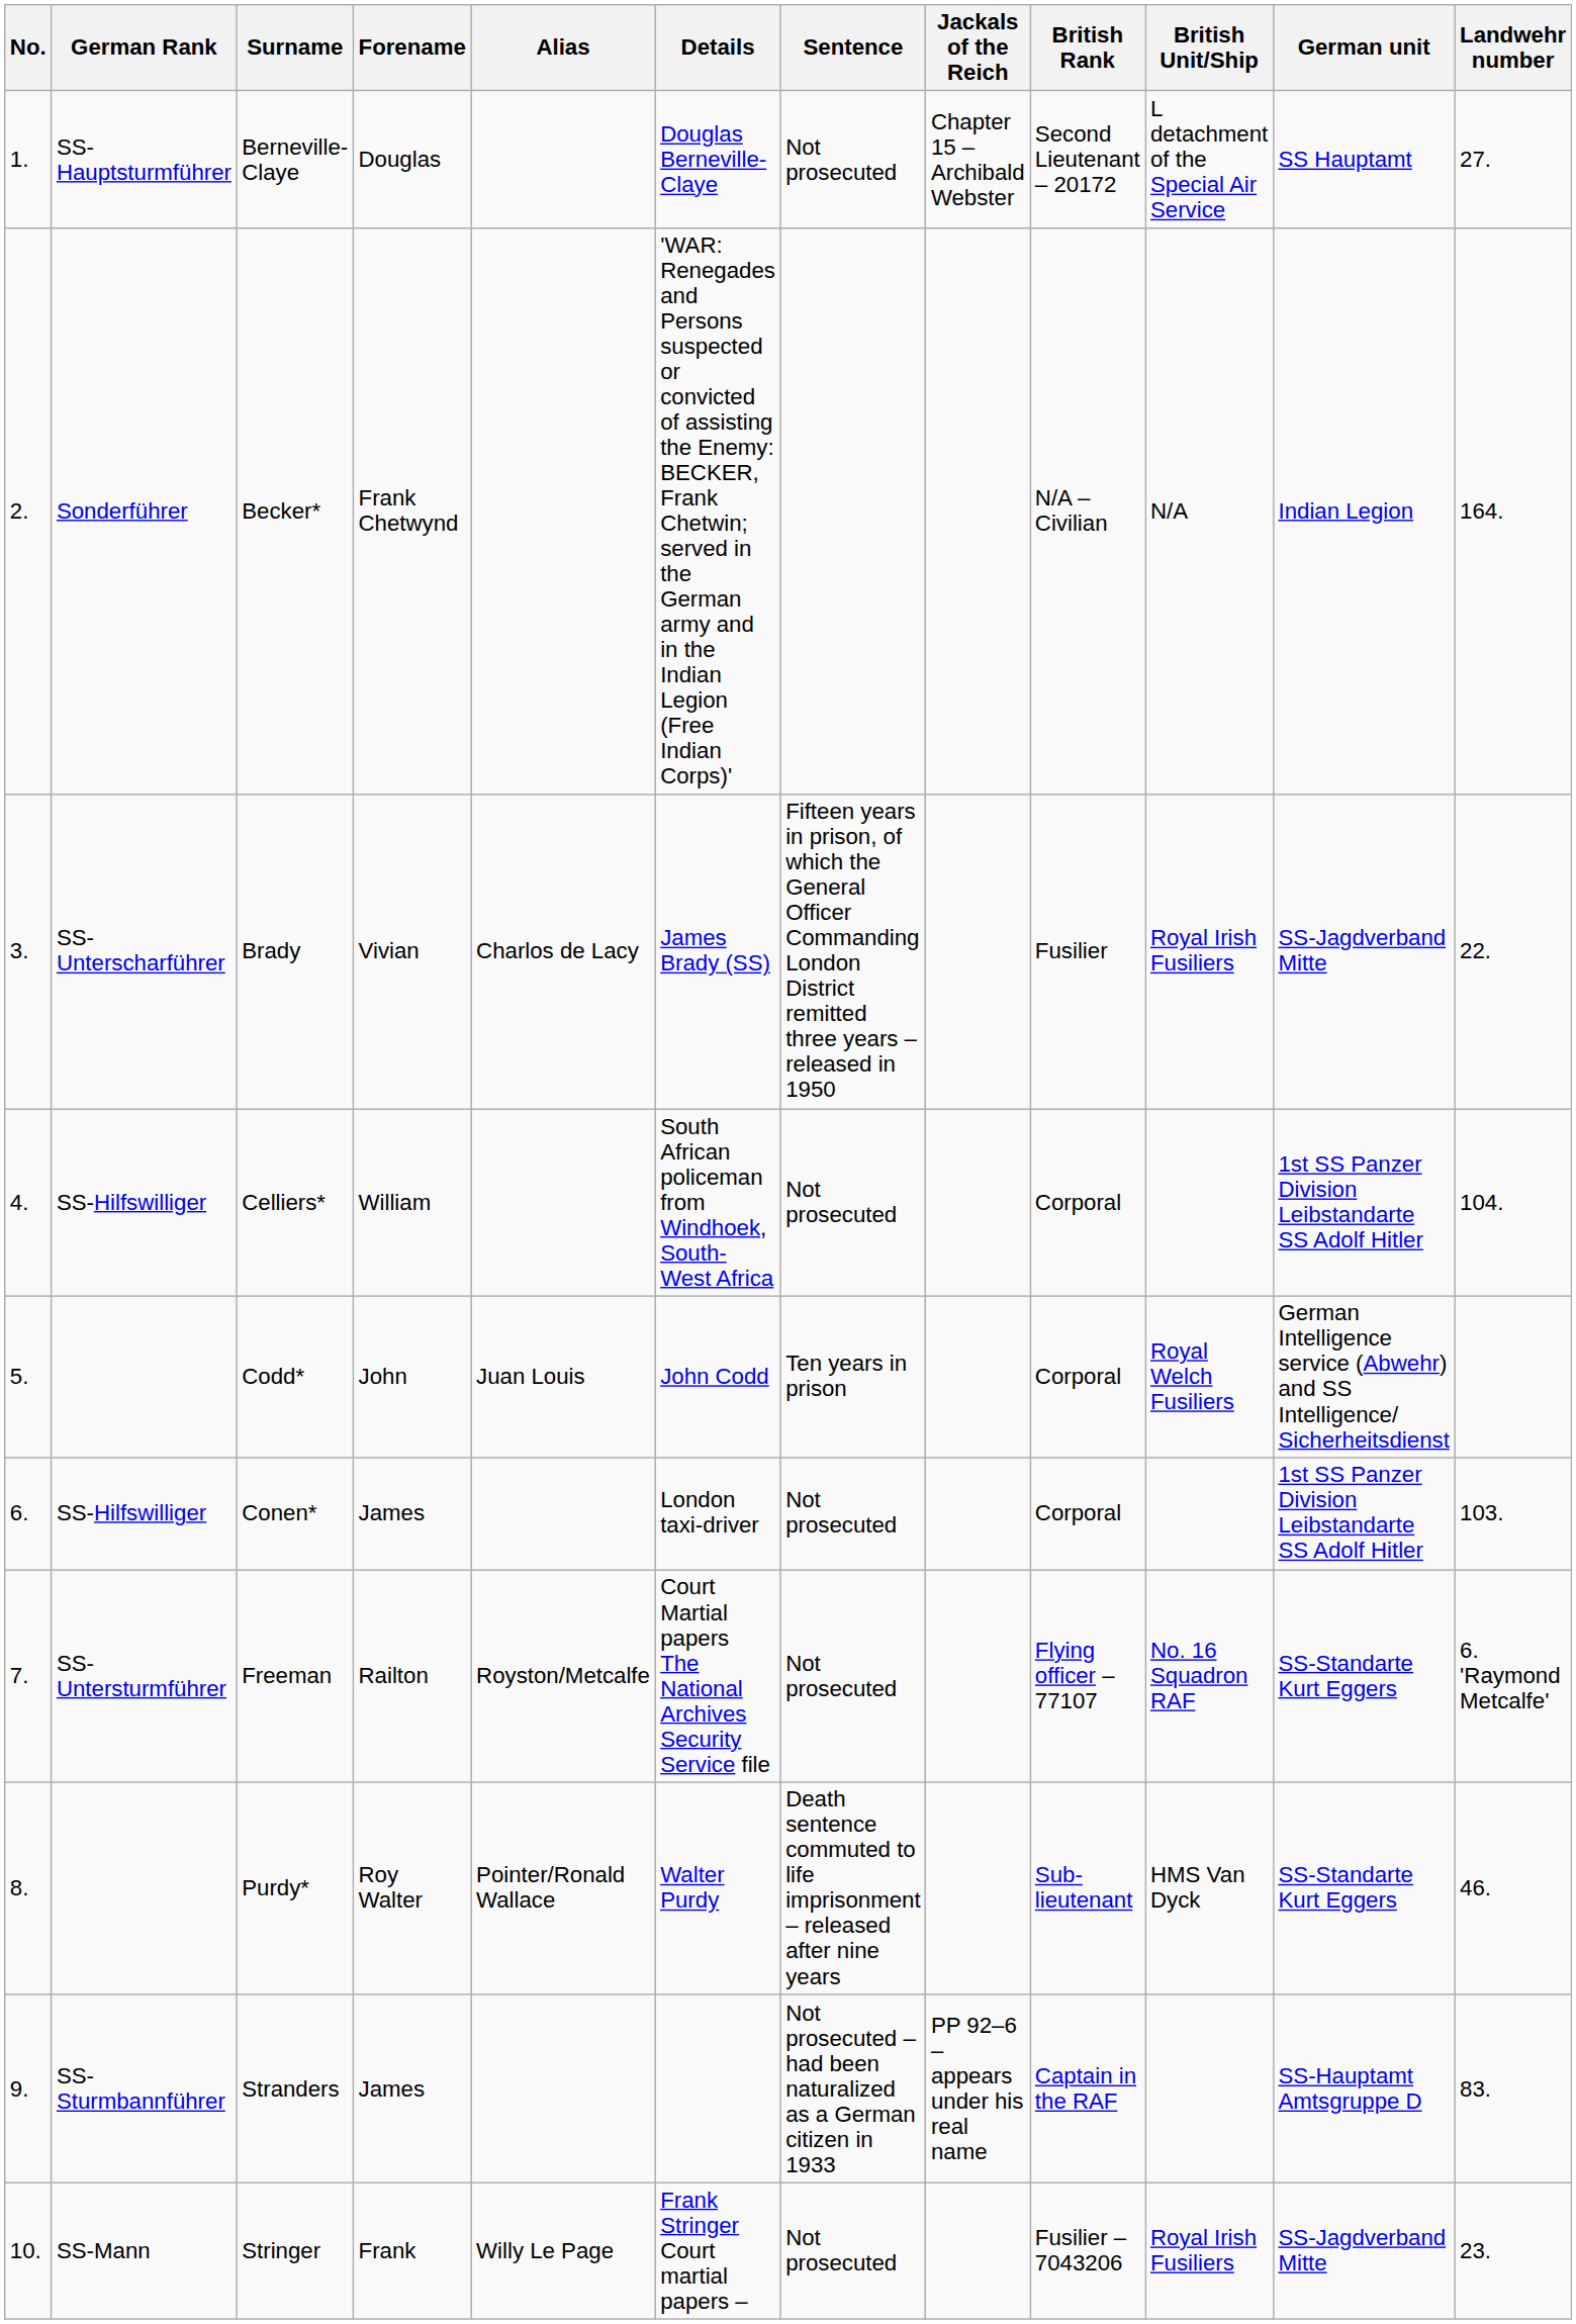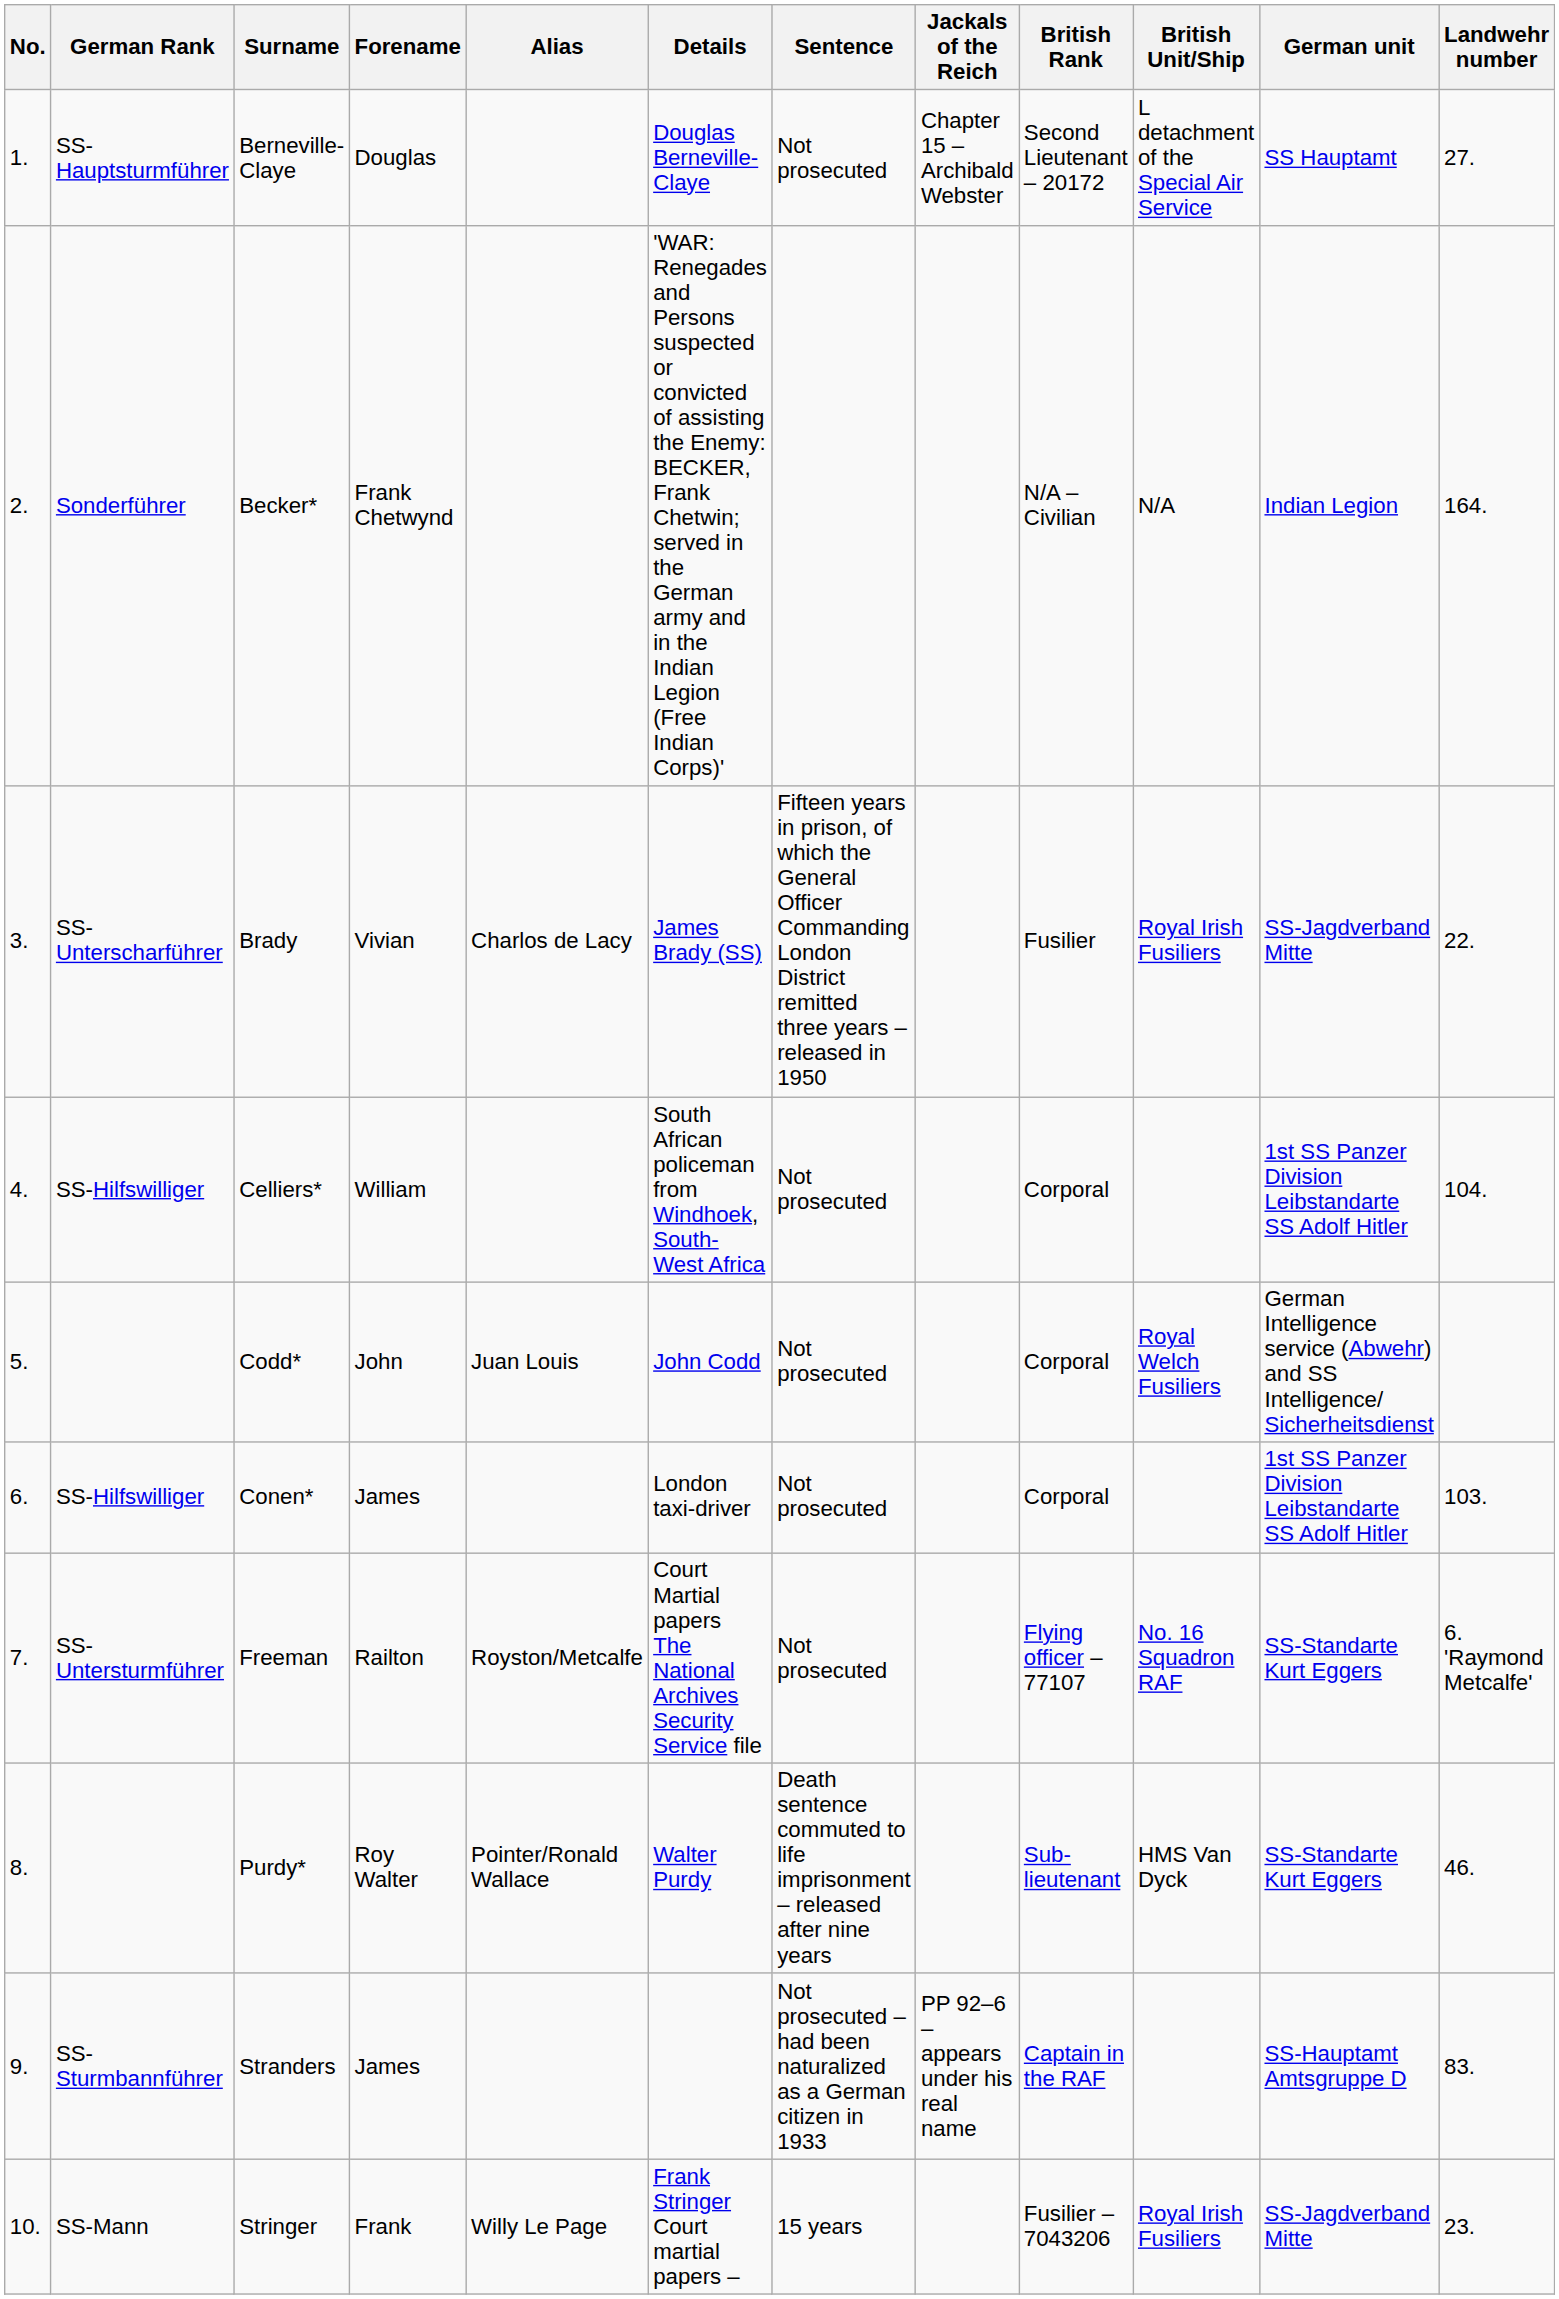Codd* | Sentence: Ten years in prison -> Not prosecuted
Stringer | Sentence: Not prosecuted -> 15 years
